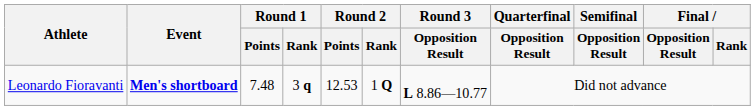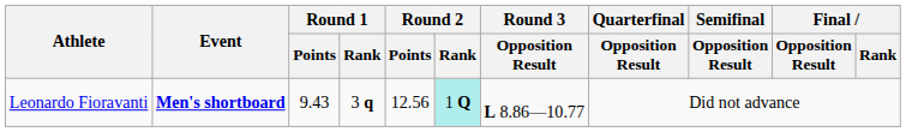Leonardo Fioravanti | Round 1 / Points: 7.48 -> 9.43
Leonardo Fioravanti | Round 2 / Points: 12.53 -> 12.56
Leonardo Fioravanti | Round 2 / Rank: no background -> paleturquoise background
